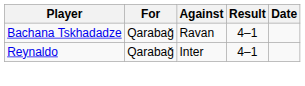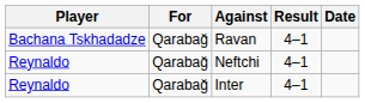+ row: Reynaldo | Qarabağ | Neftchi | 4–1
